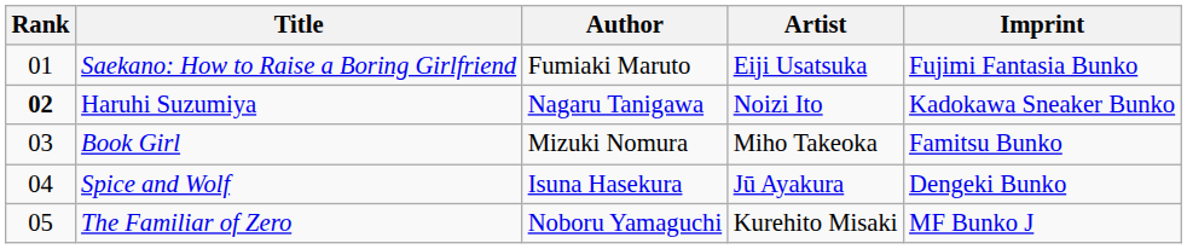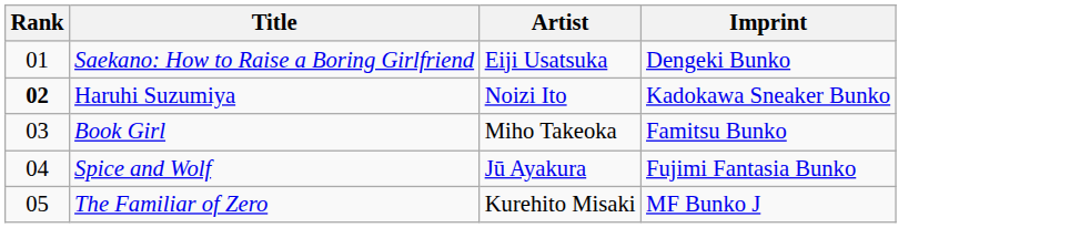- column: Author | Fumiaki Maruto | Nagaru Tanigawa | Mizuki Nomura | Isuna Hasekura | Noboru Yamaguchi
Saekano: How to Raise a Boring Girlfriend | Imprint: Fujimi Fantasia Bunko -> Dengeki Bunko
Spice and Wolf | Imprint: Dengeki Bunko -> Fujimi Fantasia Bunko
